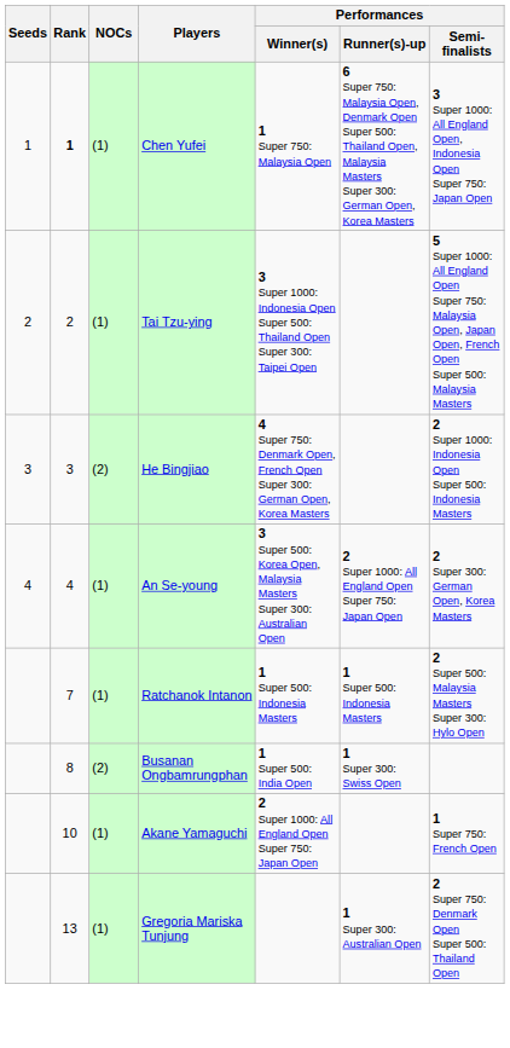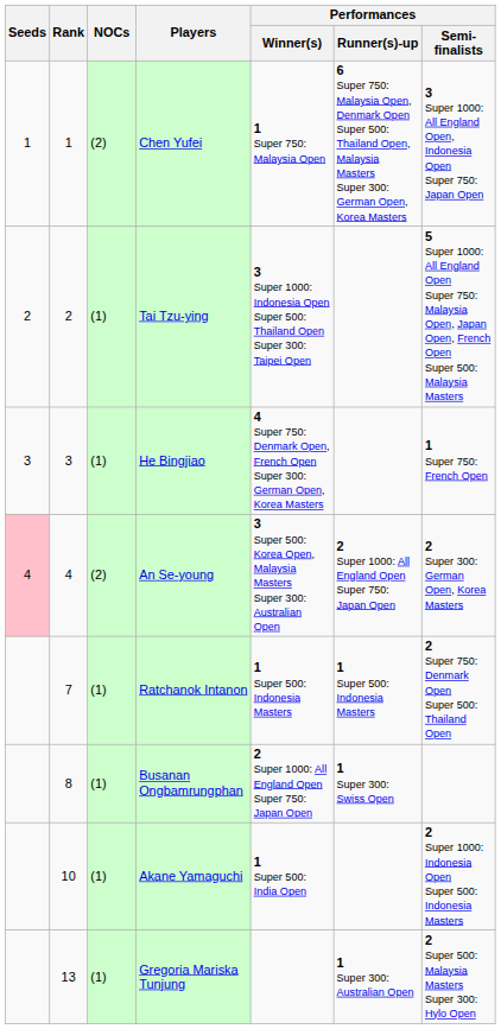Chen Yufei | Rank: bold -> normal
Chen Yufei | NOCs: (1) -> (2)
He Bingjiao | NOCs: (2) -> (1)
He Bingjiao | Performances / Semi-finalists: 2 Super 1000: Indonesia Open Super 500: Indonesia Masters -> 1 Super 750: French Open
An Se-young | Seeds: no background -> pink background
An Se-young | NOCs: (1) -> (2)
Ratchanok Intanon | Performances / Semi-finalists: 2 Super 500: Malaysia Masters Super 300: Hylo Open -> 2 Super 750: Denmark Open Super 500: Thailand Open
Busanan Ongbamrungphan | NOCs: (2) -> (1)
Busanan Ongbamrungphan | Performances / Winner(s): 1 Super 500: India Open -> 2 Super 1000: All England Open Super 750: Japan Open
Akane Yamaguchi | Performances / Winner(s): 2 Super 1000: All England Open Super 750: Japan Open -> 1 Super 500: India Open
Akane Yamaguchi | Performances / Semi-finalists: 1 Super 750: French Open -> 2 Super 1000: Indonesia Open Super 500: Indonesia Masters
Gregoria Mariska Tunjung | Performances / Semi-finalists: 2 Super 750: Denmark Open Super 500: Thailand Open -> 2 Super 500: Malaysia Masters Super 300: Hylo Open
